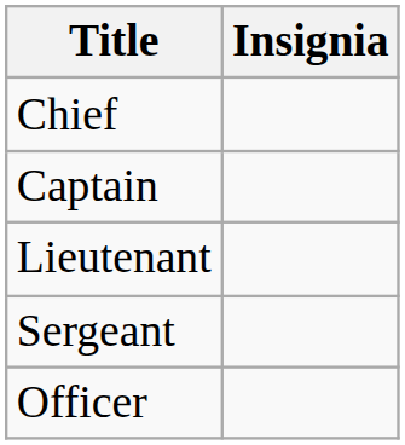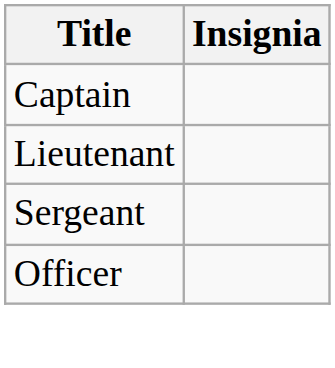- row: Chief
